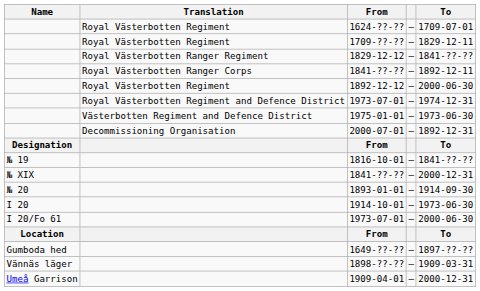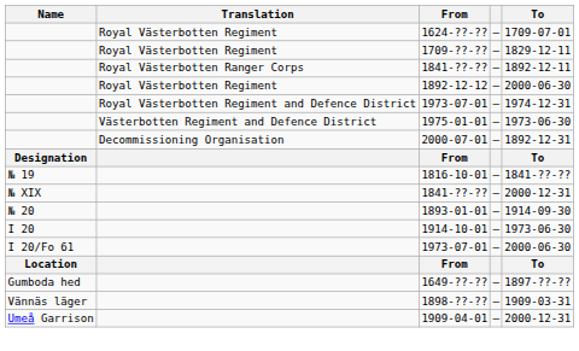- row: Royal Västerbotten Ranger Regiment | 1829-12-12 | – | 1841-??-??
